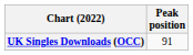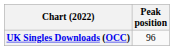UK Singles Downloads (OCC) | Peak position: 91 -> 96
